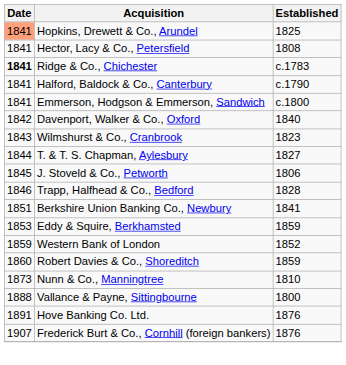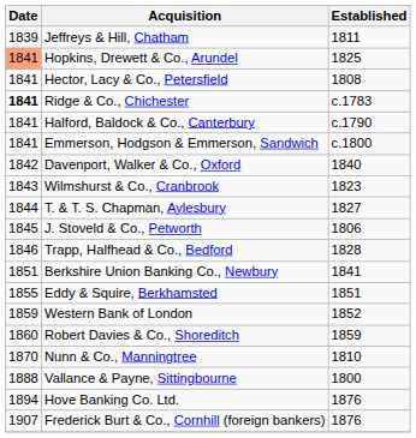+ row: 1839 | Jeffreys & Hill, Chatham | 1811
Eddy & Squire, Berkhamsted | Date: 1853 -> 1855
Eddy & Squire, Berkhamsted | Established: 1859 -> 1851
Nunn & Co., Manningtree | Date: 1873 -> 1870
Hove Banking Co. Ltd. | Date: 1891 -> 1894
